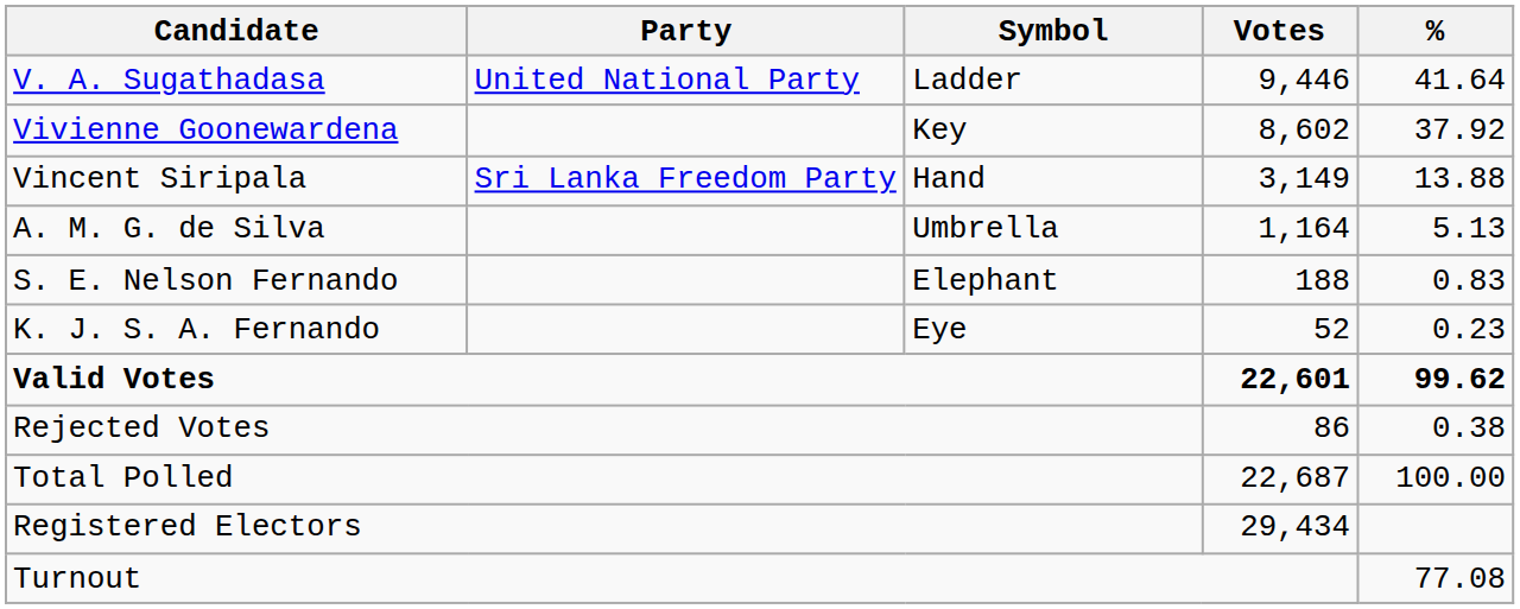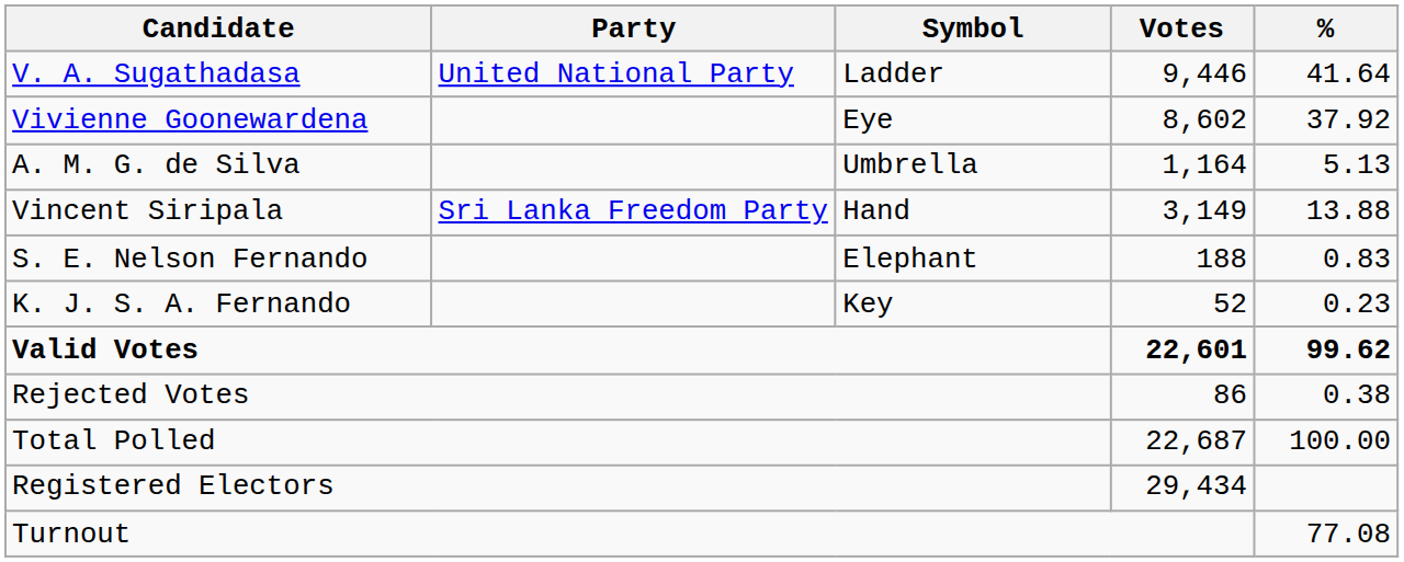Vivienne Goonewardena | Symbol: Key -> Eye
rows swapped: Vincent Siripala <-> A. M. G. de Silva
K. J. S. A. Fernando | Symbol: Eye -> Key
